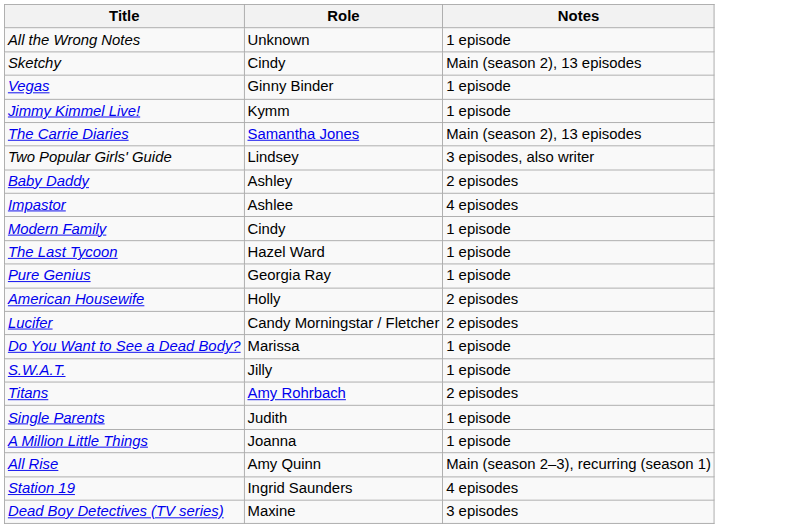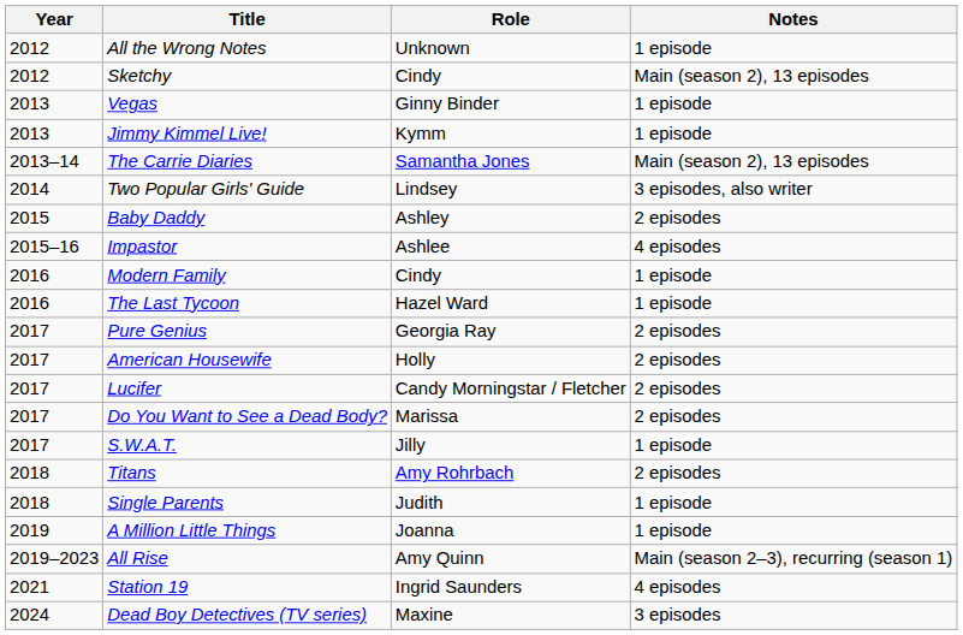+ column: Year | 2012 | 2012 | 2013 | 2013 | 2013–14 | 2014 | 2015 | 2015–16 | 2016 | 2016 | 2017 | 2017 | 2017 | 2017 | 2017 | 2018 | 2018 | 2019 | 2019–2023 | 2021 | 2024
Pure Genius | Notes: 1 episode -> 2 episodes
Do You Want to See a Dead Body? | Notes: 1 episode -> 2 episodes
